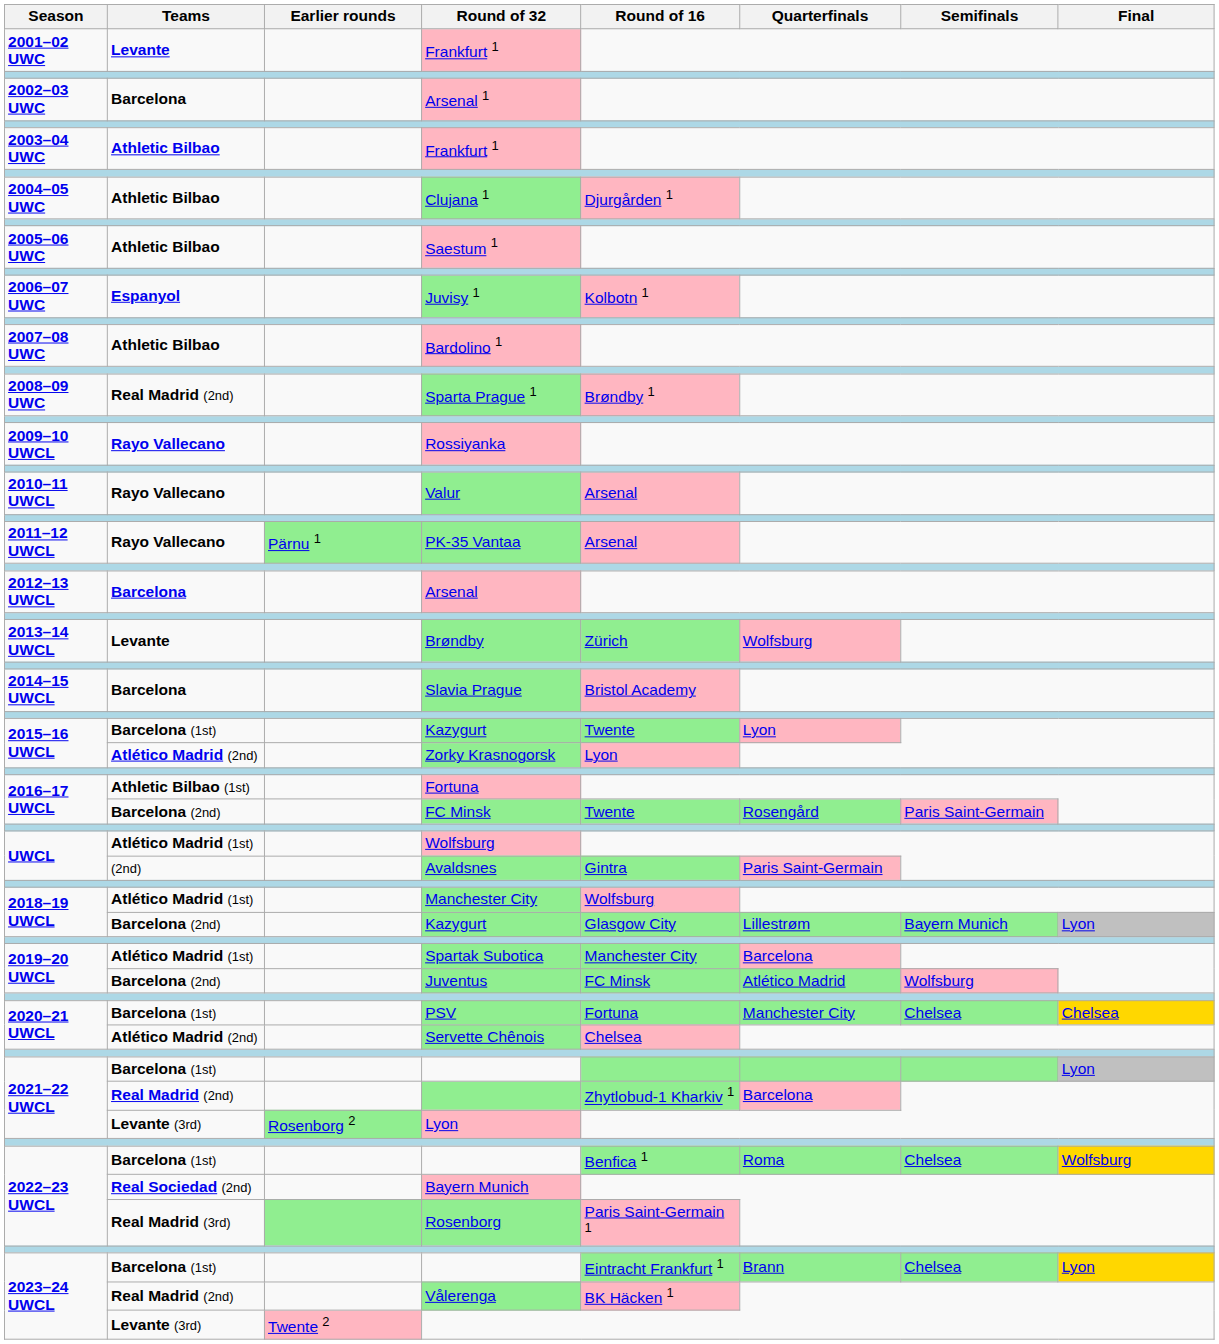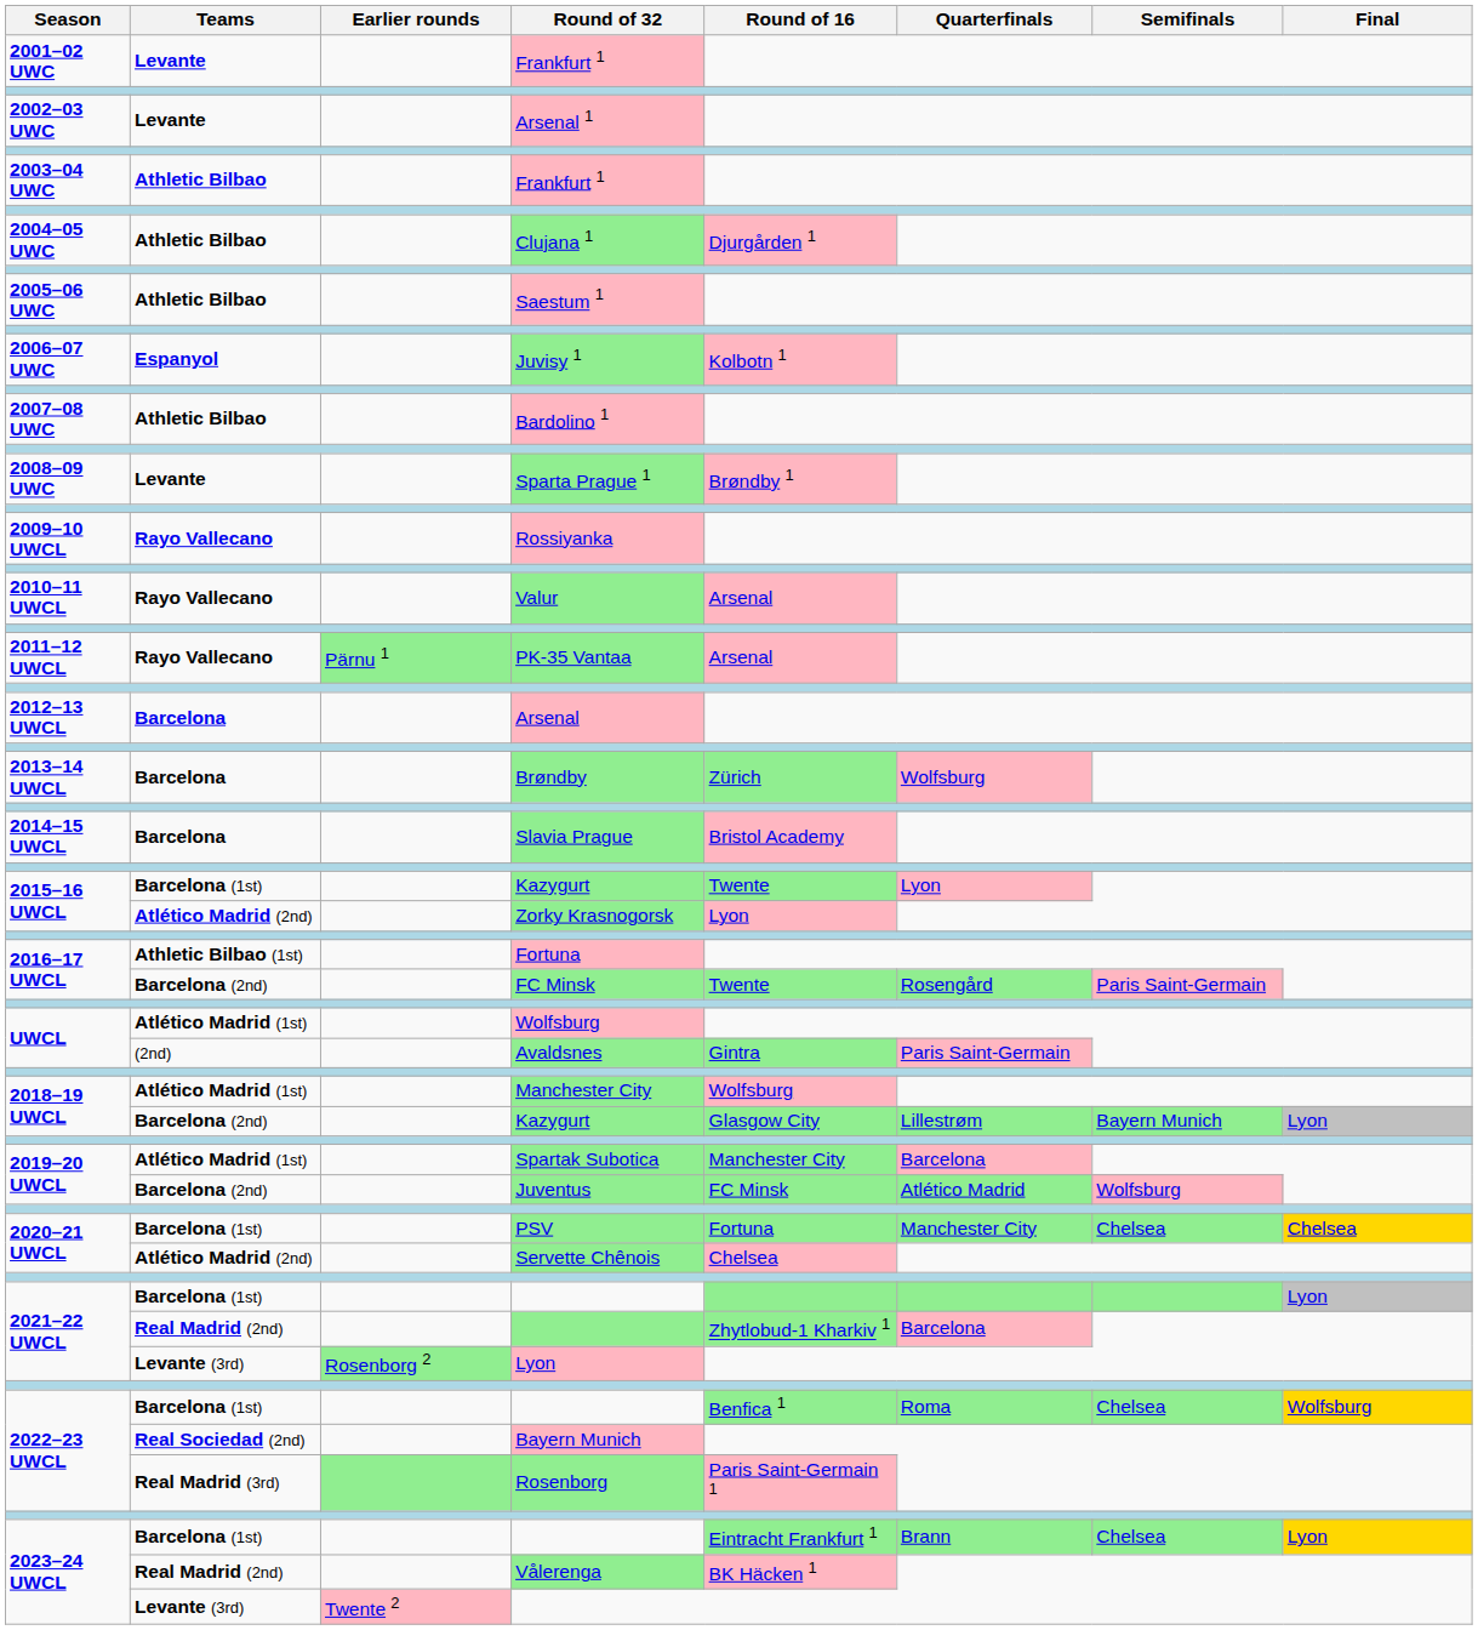Arsenal 1 | Teams: Barcelona -> Levante
Sparta Prague 1 | Teams: Real Madrid (2nd) -> Levante
Brøndby | Teams: Levante -> Barcelona
